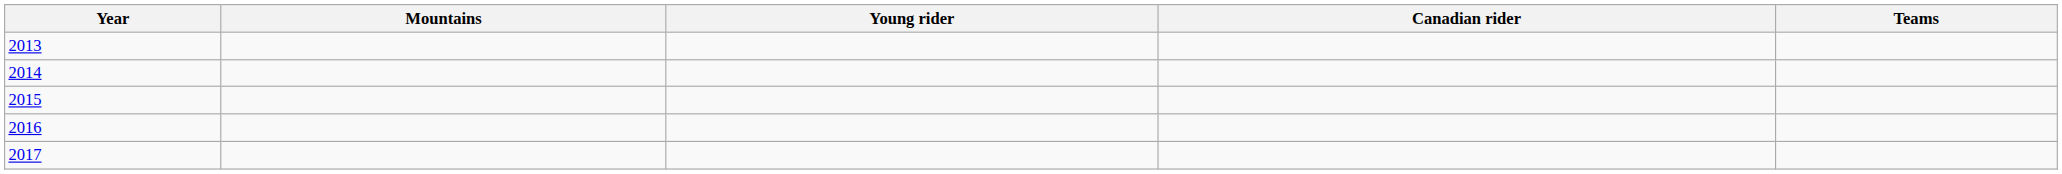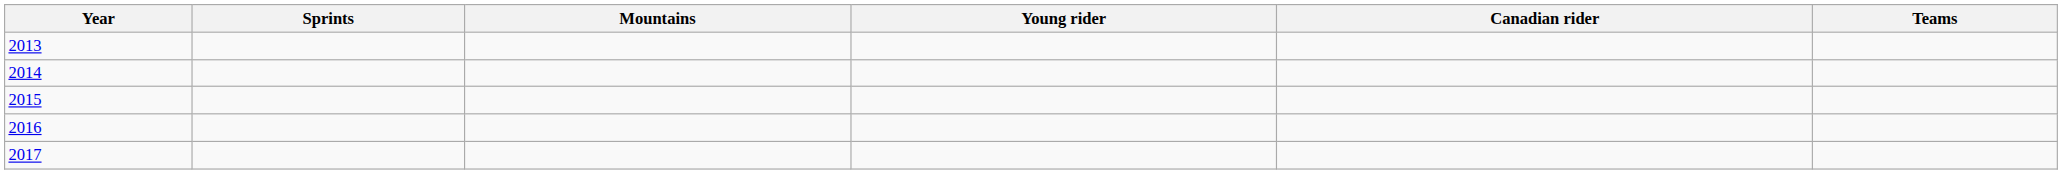+ column: Sprints
